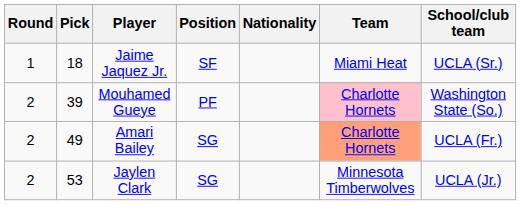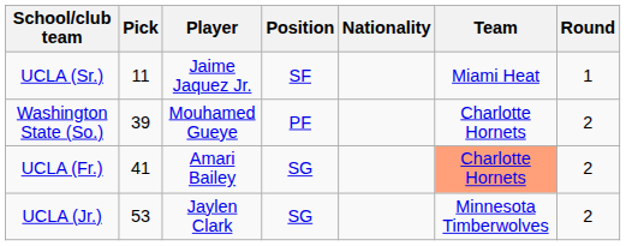columns swapped: Round <-> School/club team
Jaime Jaquez Jr. | Pick: 18 -> 11
Mouhamed Gueye | Team: pink background -> no background
Amari Bailey | Pick: 49 -> 41
